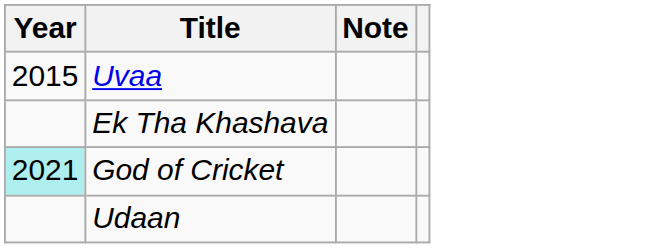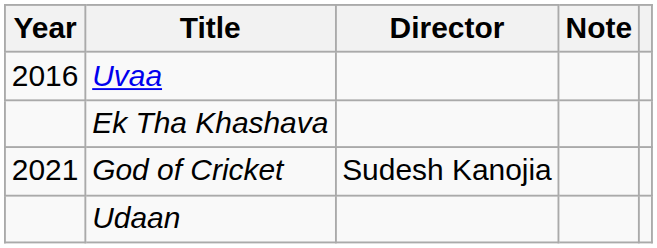+ column: Director | Sudesh Kanojia
Uvaa | Year: 2015 -> 2016
God of Cricket | Year: paleturquoise background -> no background
